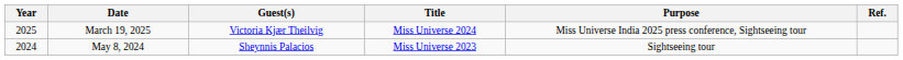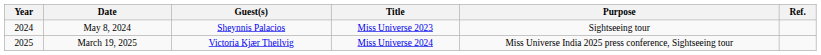rows swapped: May 8, 2024 <-> March 19, 2025
